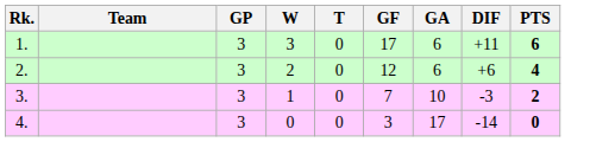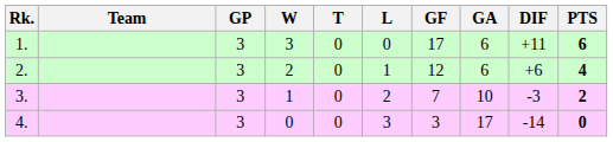+ column: L | 0 | 1 | 2 | 3
